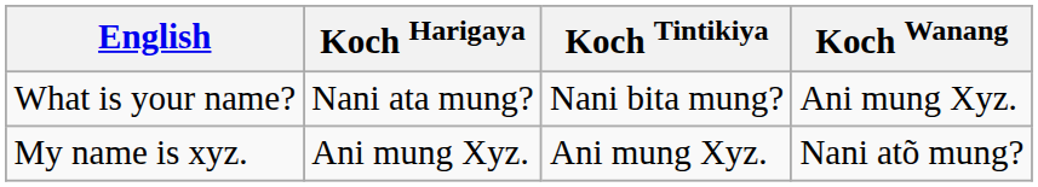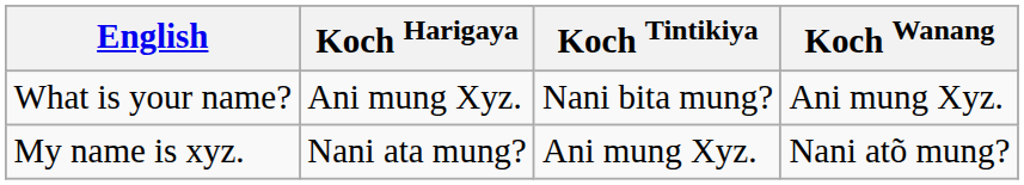What is your name? | Koch Harigaya: Nani ata mung? -> Ani mung Xyz.
My name is xyz. | Koch Harigaya: Ani mung Xyz. -> Nani ata mung?
